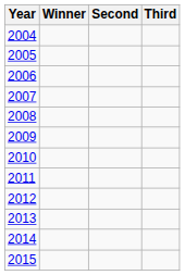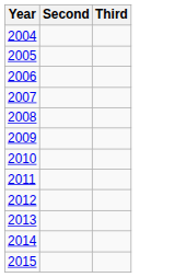- column: Winner
